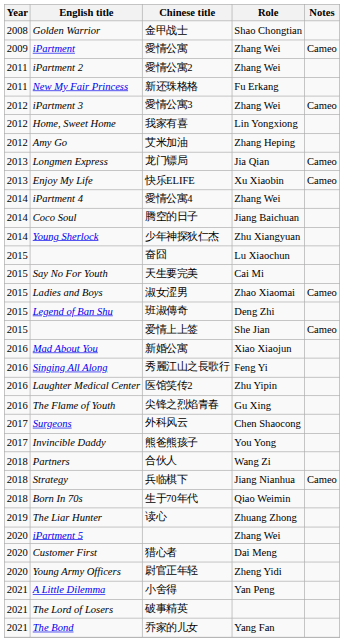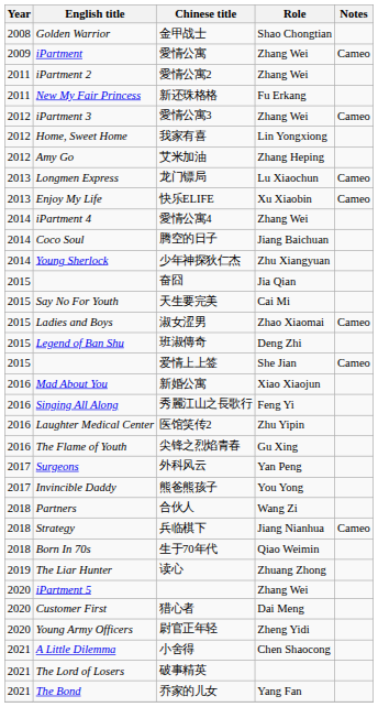龙门镖局 | Role: Jia Qian -> Lu Xiaochun
奋囧 | Role: Lu Xiaochun -> Jia Qian
外科风云 | Role: Chen Shaocong -> Yan Peng
小舍得 | Role: Yan Peng -> Chen Shaocong
